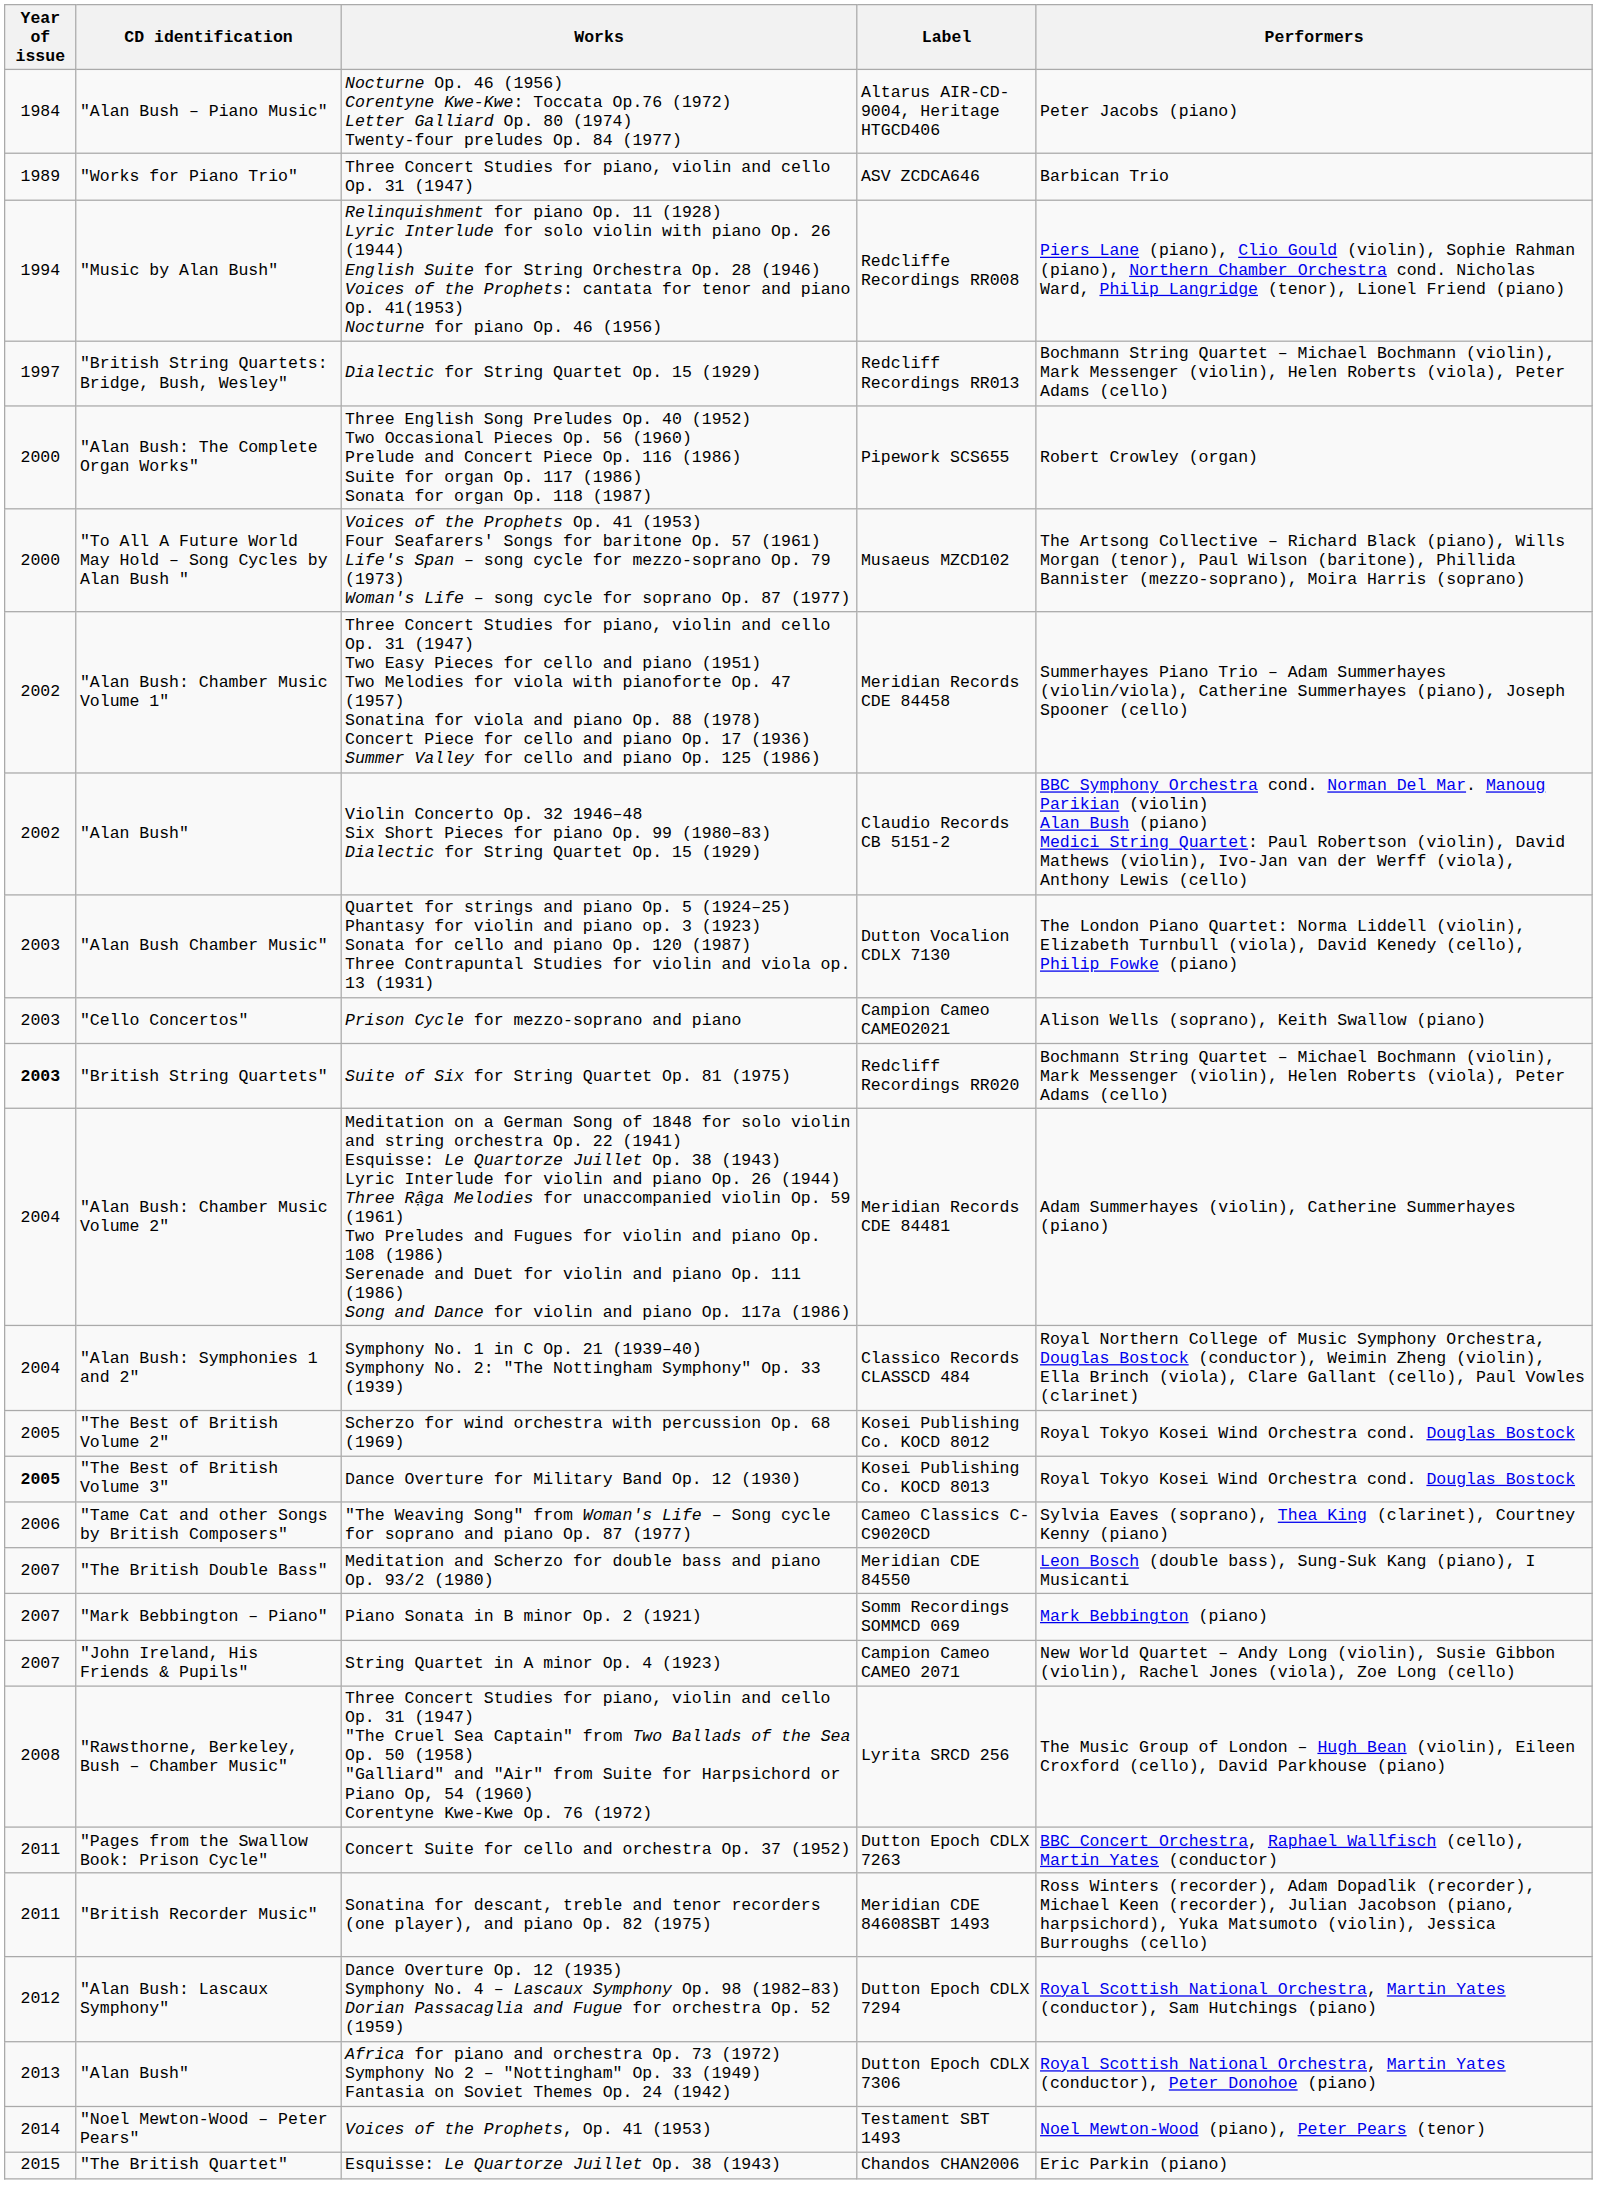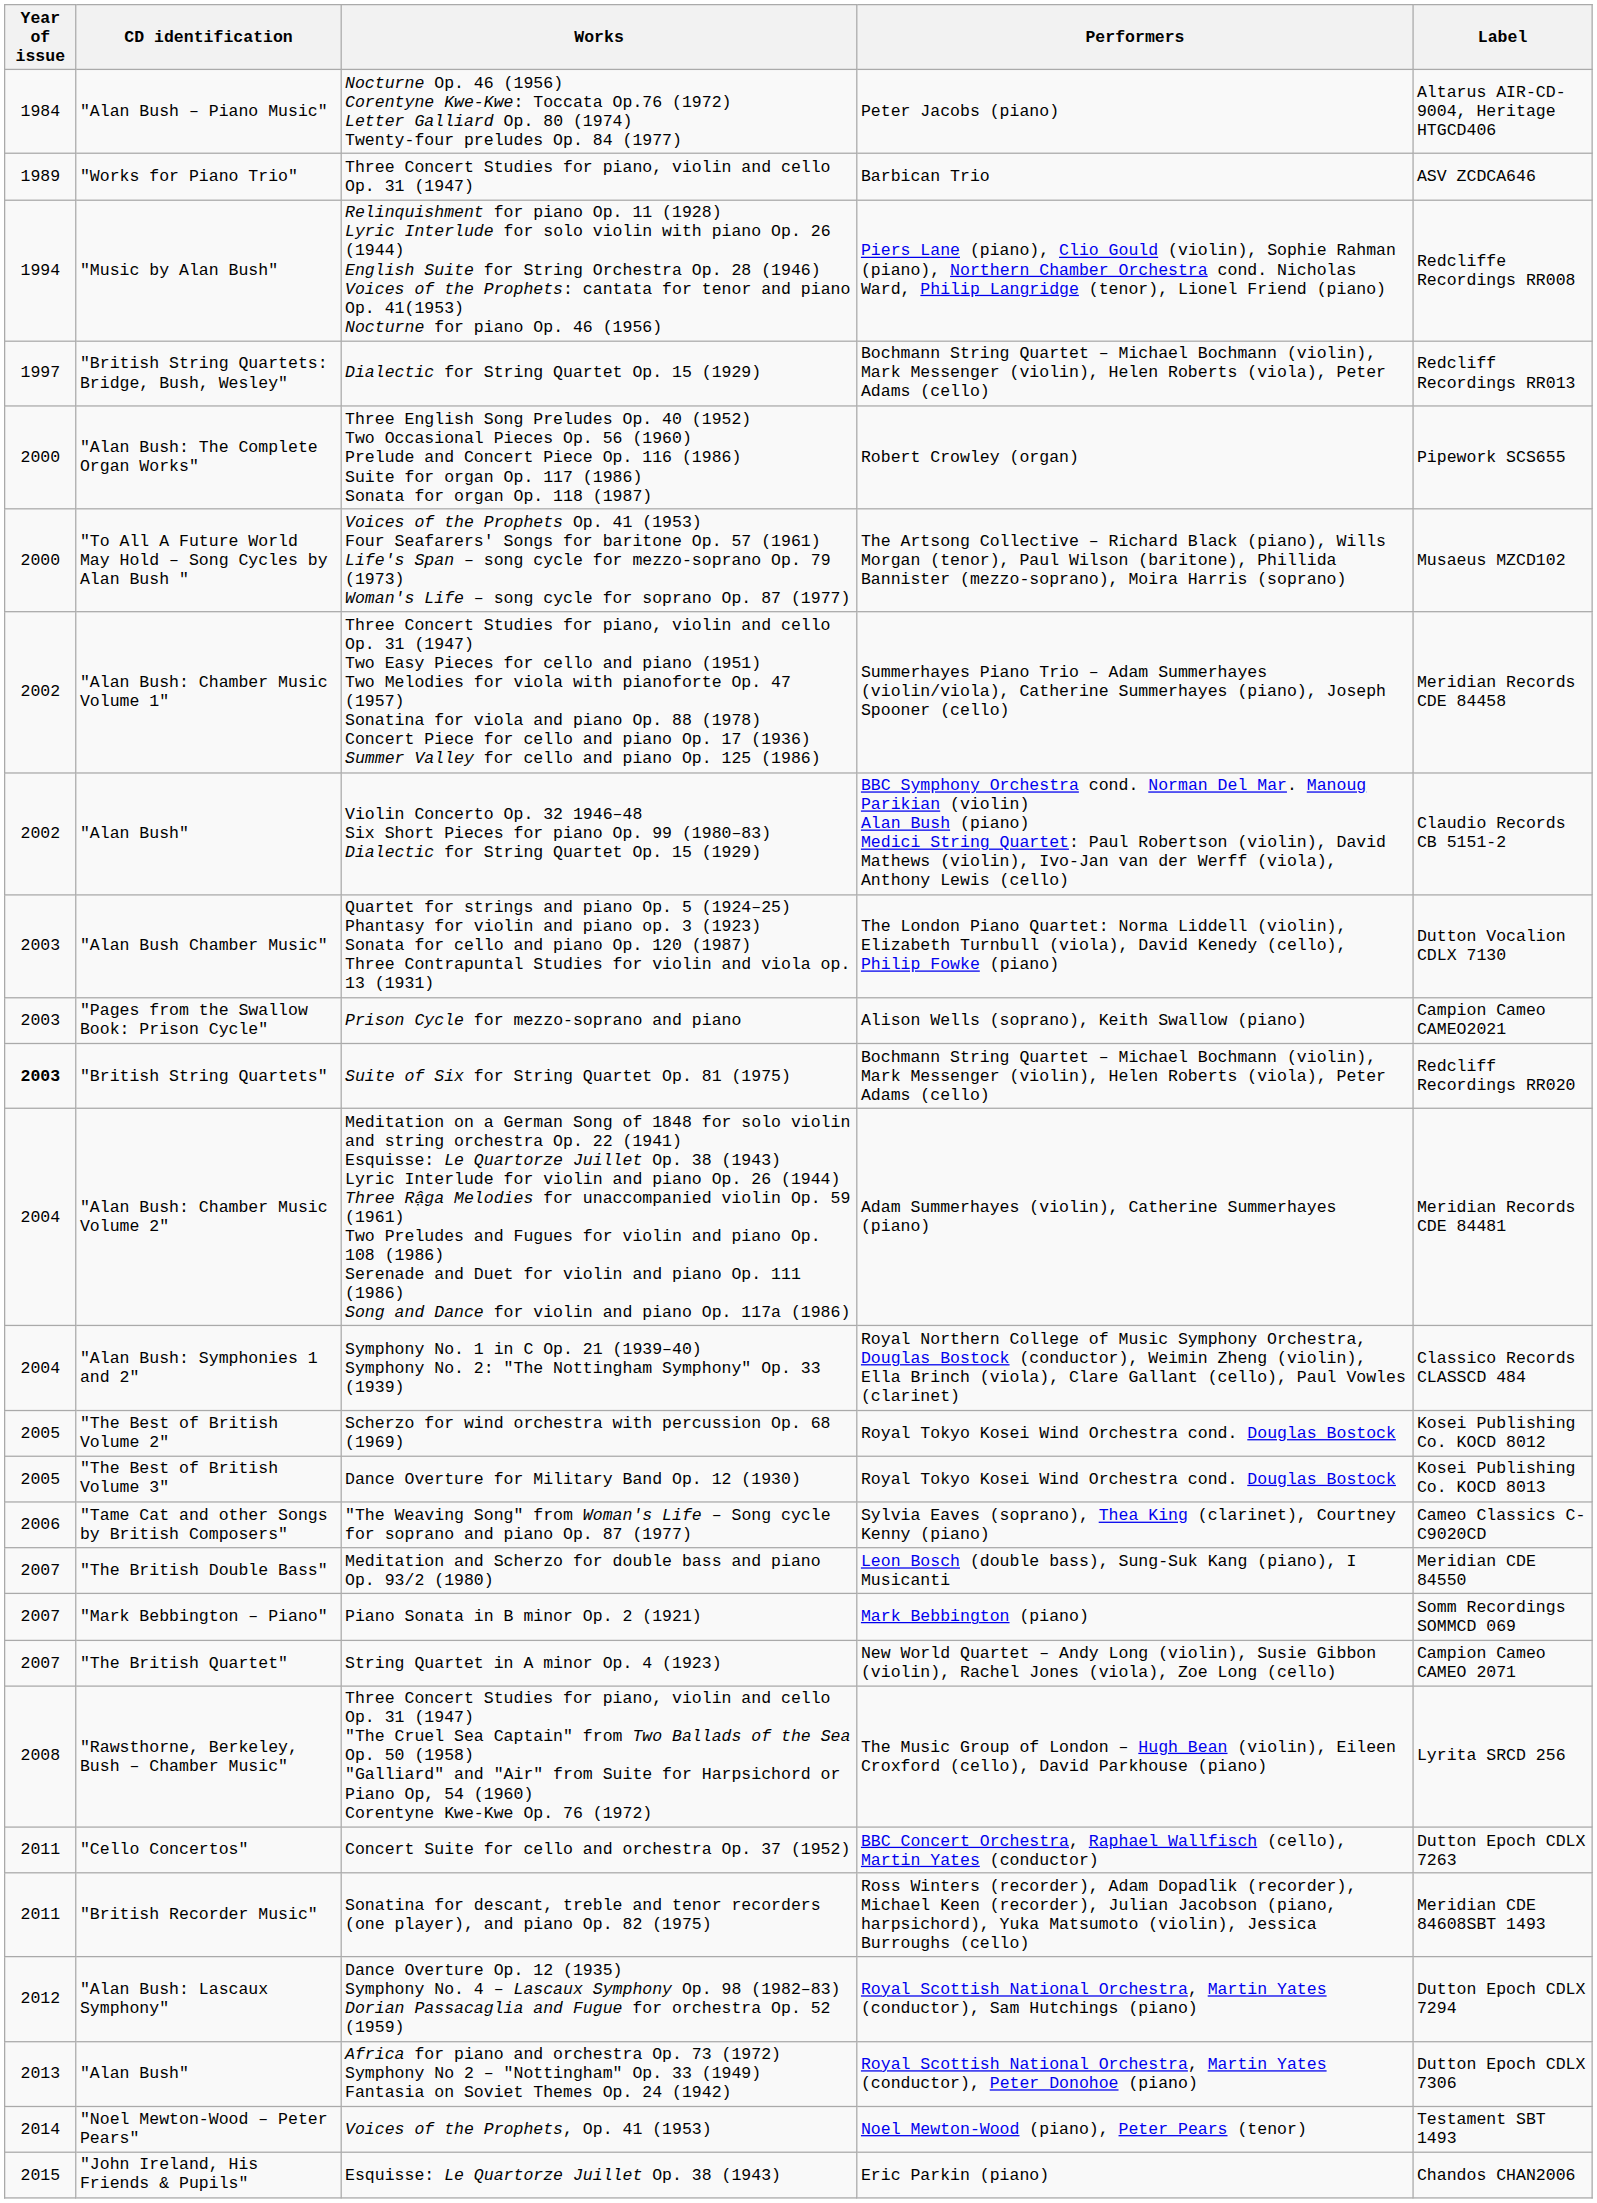columns swapped: Performers <-> Label
Prison Cycle for mezzo-soprano and piano | CD identification: "Cello Concertos" -> "Pages from the Swallow Book: Prison Cycle"
Dance Overture for Military Band Op. 12 (1930) | Year of issue: bold -> normal
String Quartet in A minor Op. 4 (1923) | CD identification: "John Ireland, His Friends & Pupils" -> "The British Quartet"
Concert Suite for cello and orchestra Op. 37 (1952) | CD identification: "Pages from the Swallow Book: Prison Cycle" -> "Cello Concertos"
Esquisse: Le Quartorze Juillet Op. 38 (1943) | CD identification: "The British Quartet" -> "John Ireland, His Friends & Pupils"
